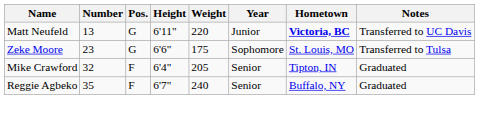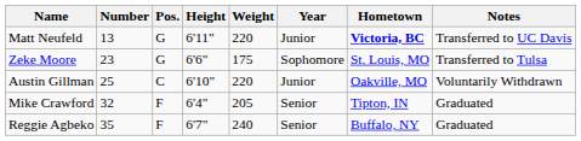+ row: Austin Gillman | 25 | C | 6'10" | 220 | Junior | Oakville, MO | Voluntarily Withdrawn
